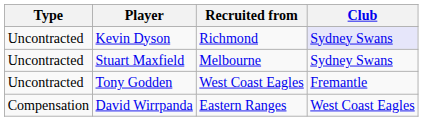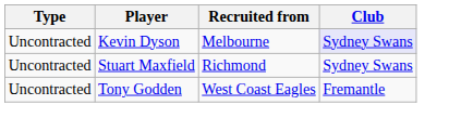Kevin Dyson | Recruited from: Richmond -> Melbourne
Stuart Maxfield | Recruited from: Melbourne -> Richmond
- row: Compensation | David Wirrpanda | Eastern Ranges | West Coast Eagles
